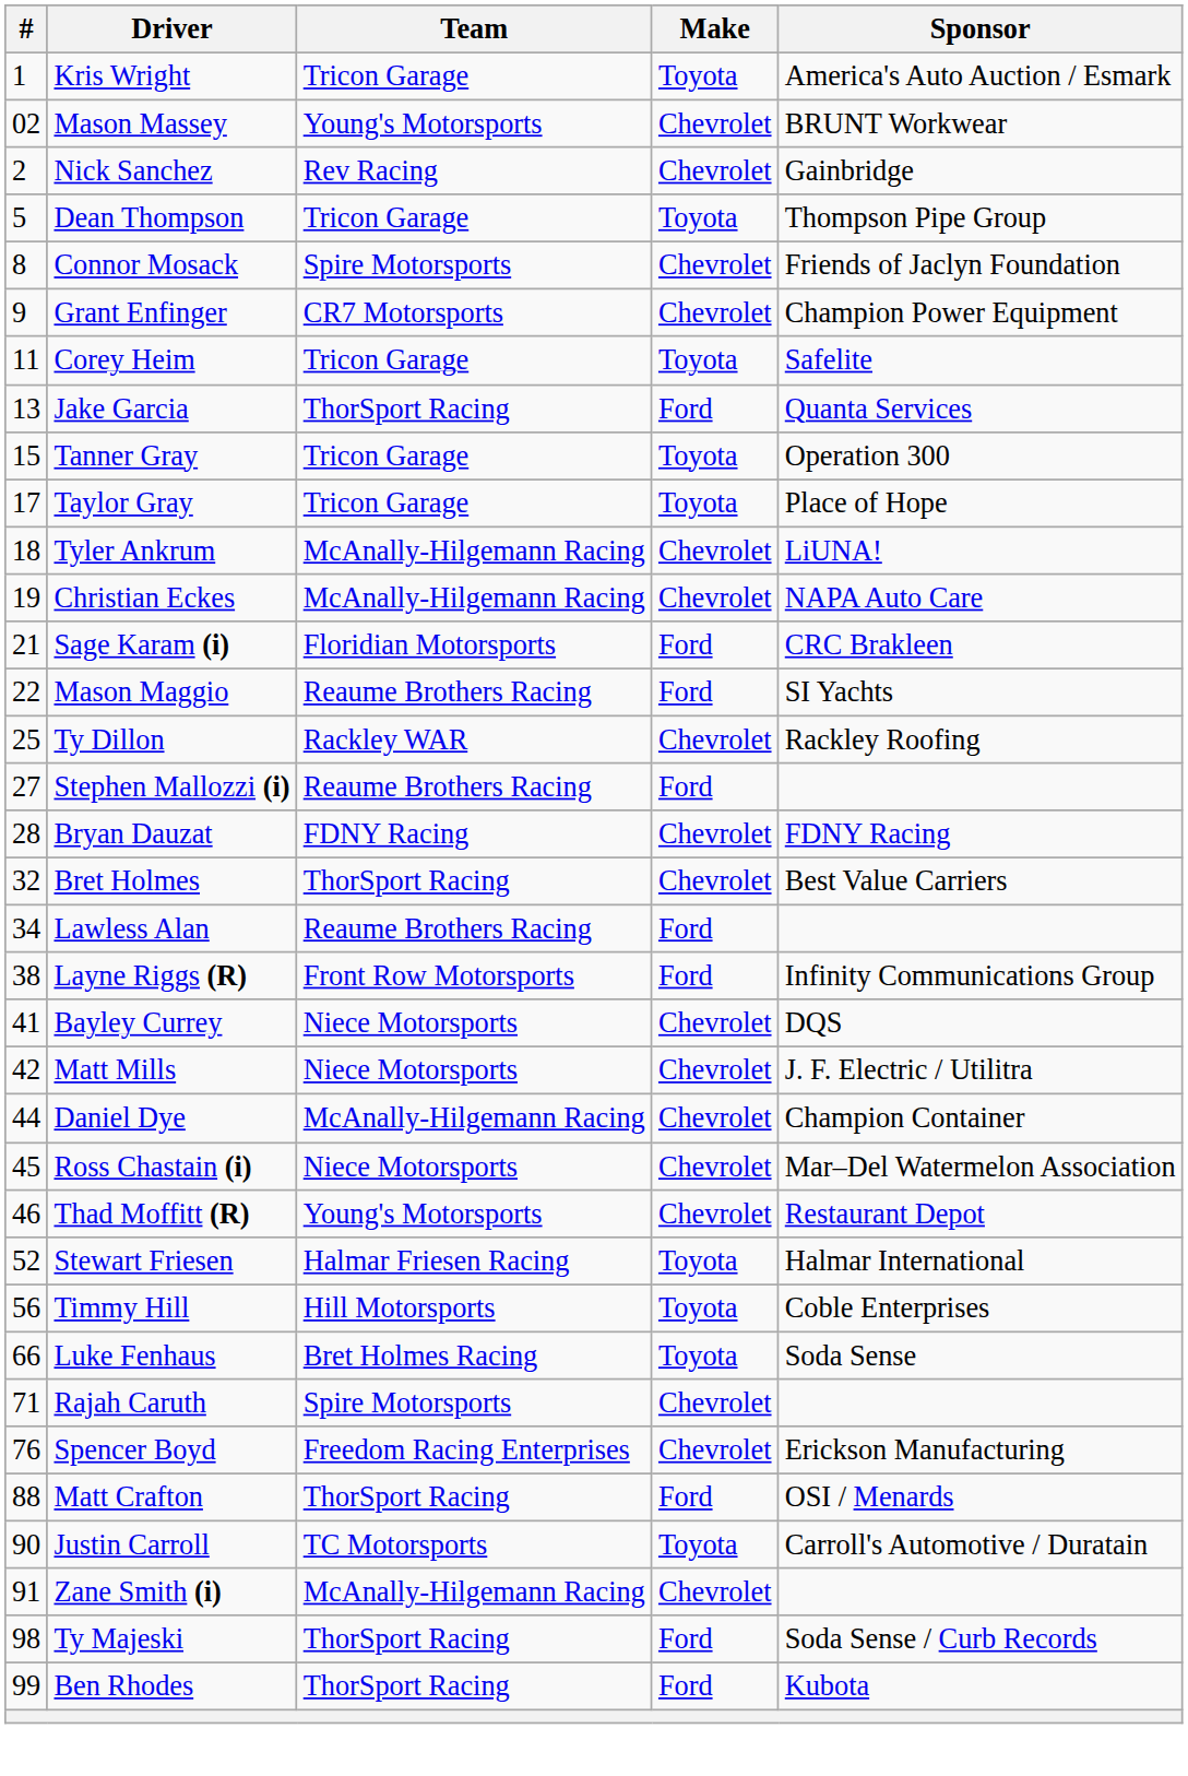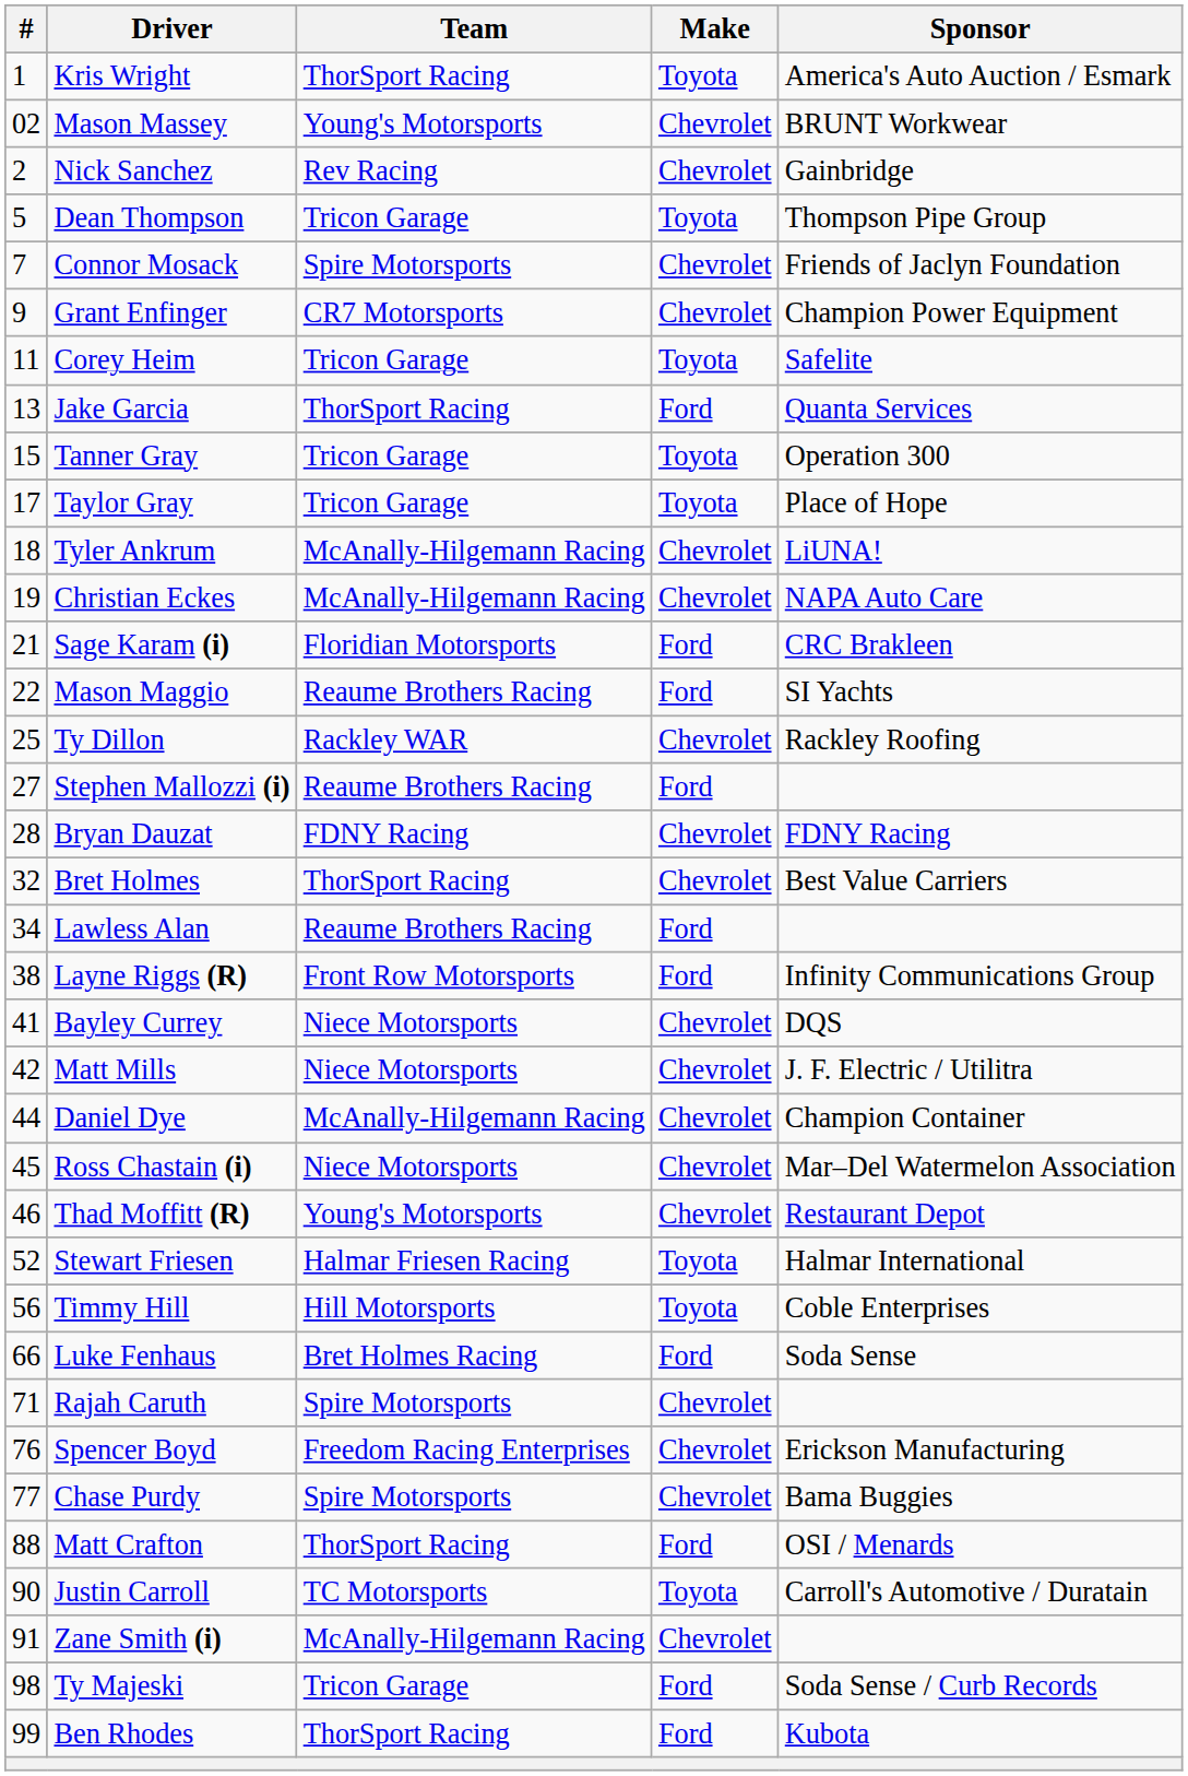Kris Wright | Team: Tricon Garage -> ThorSport Racing
Connor Mosack | #: 8 -> 7
Luke Fenhaus | Make: Toyota -> Ford
+ row: 77 | Chase Purdy | Spire Motorsports | Chevrolet | Bama Buggies
Ty Majeski | Team: ThorSport Racing -> Tricon Garage
